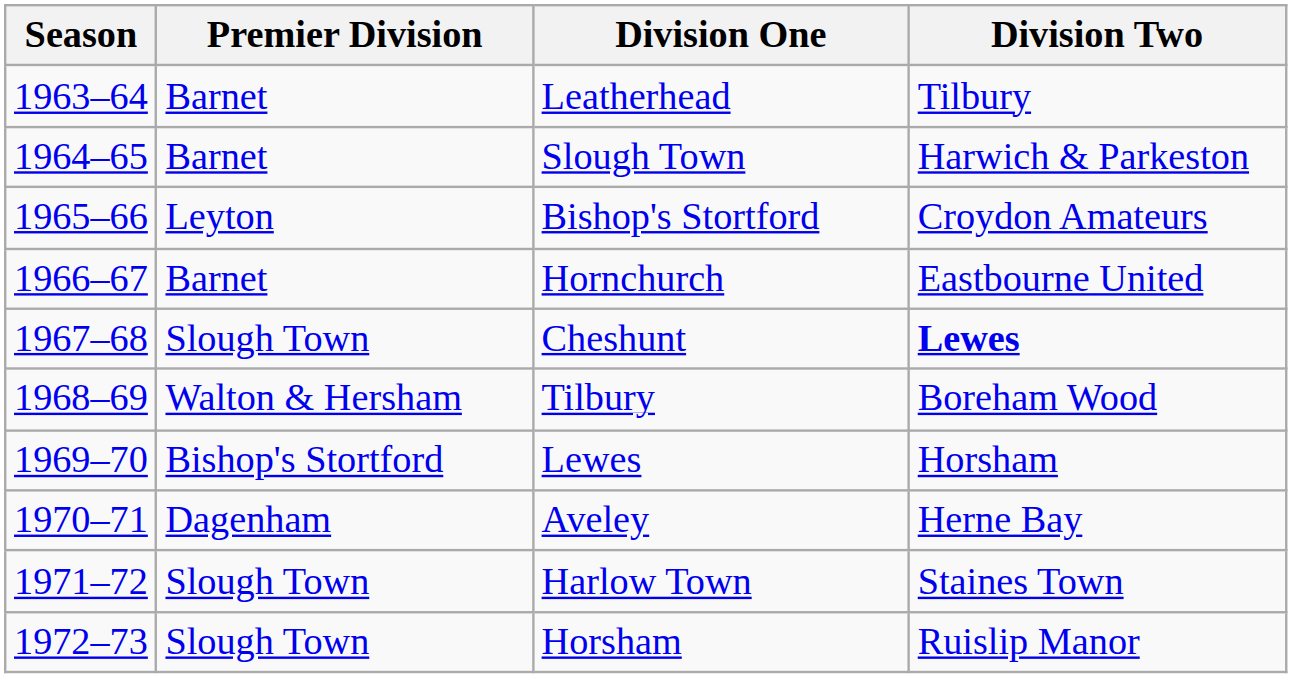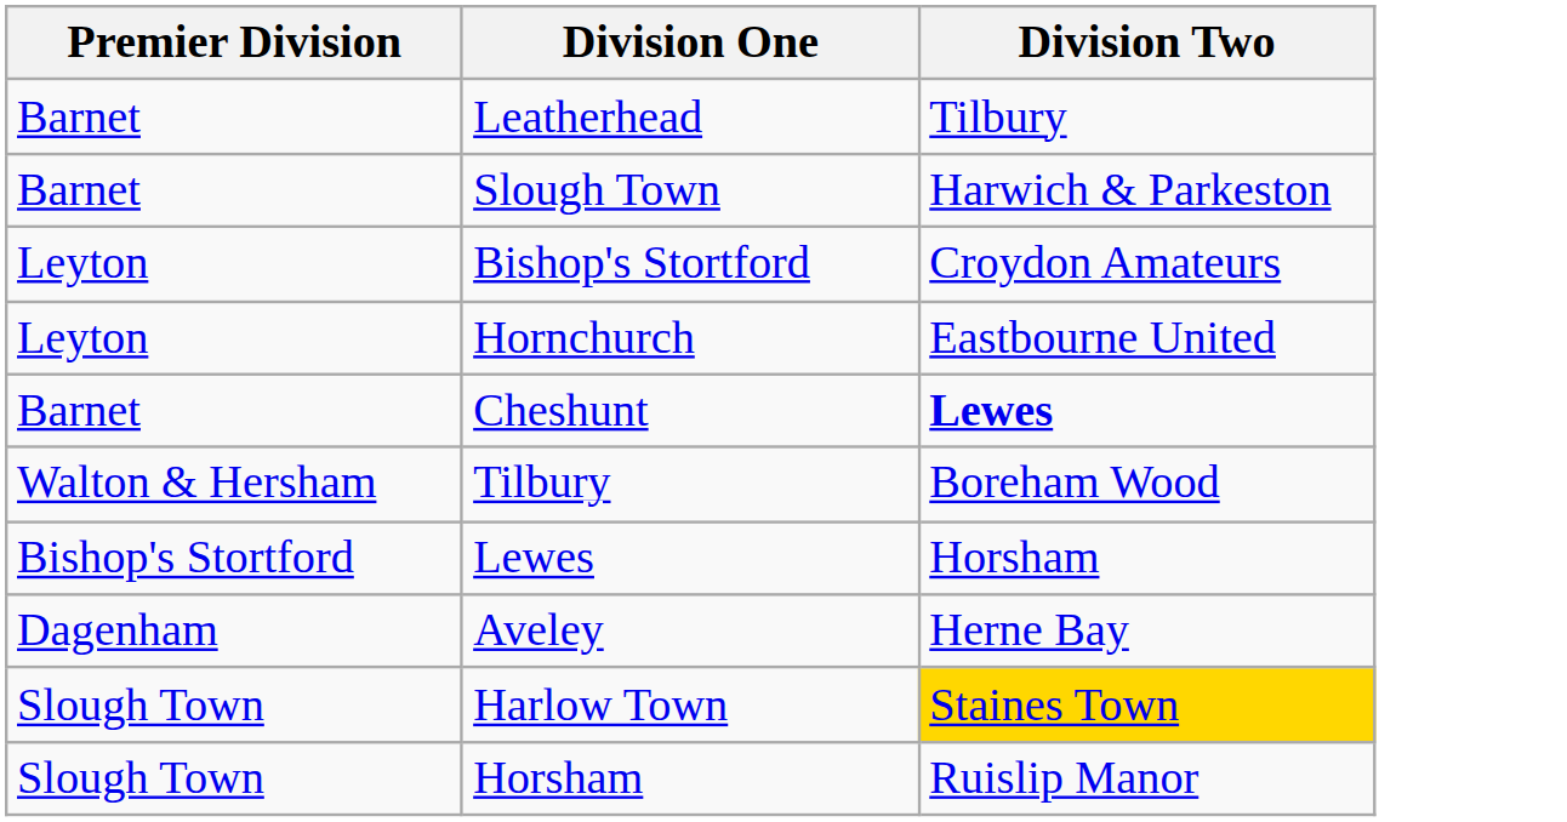- column: Season | 1963–64 | 1964–65 | 1965–66 | 1966–67 | 1967–68 | 1968–69 | 1969–70 | 1970–71 | 1971–72 | 1972–73
Hornchurch | Premier Division: Barnet -> Leyton
Cheshunt | Premier Division: Slough Town -> Barnet
Harlow Town | Division Two: no background -> gold background
